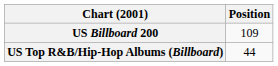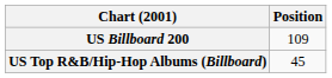US Top R&B/Hip-Hop Albums (Billboard) | Position: 44 -> 45
